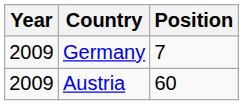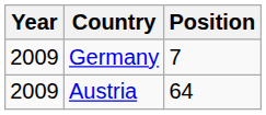Austria | Position: 60 -> 64
